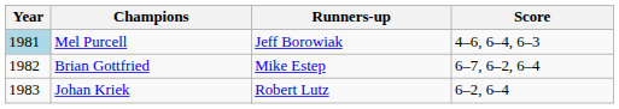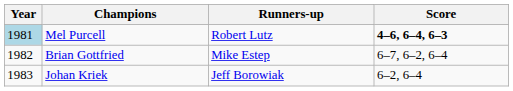Mel Purcell | Runners-up: Jeff Borowiak -> Robert Lutz
Mel Purcell | Score: normal -> bold
Johan Kriek | Runners-up: Robert Lutz -> Jeff Borowiak
